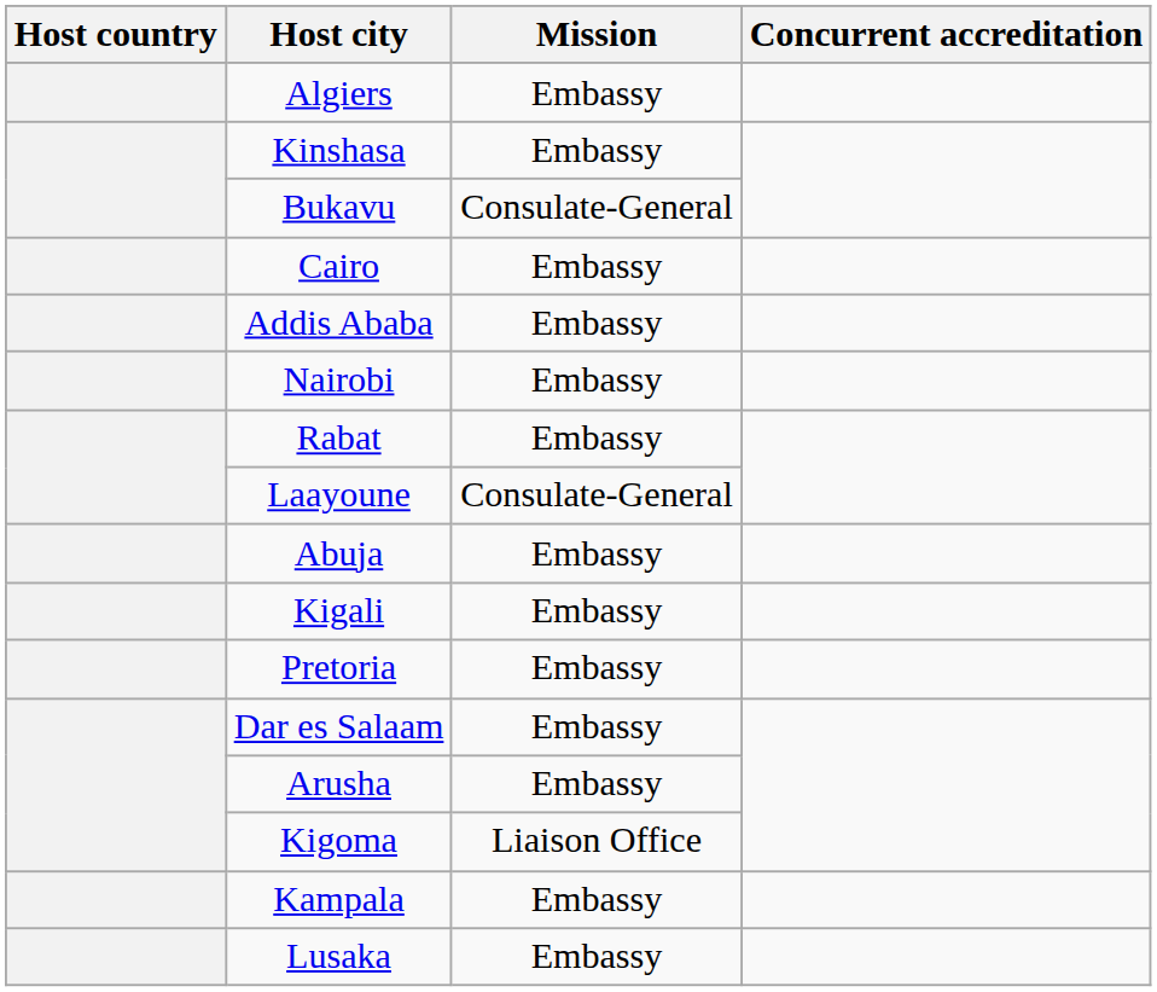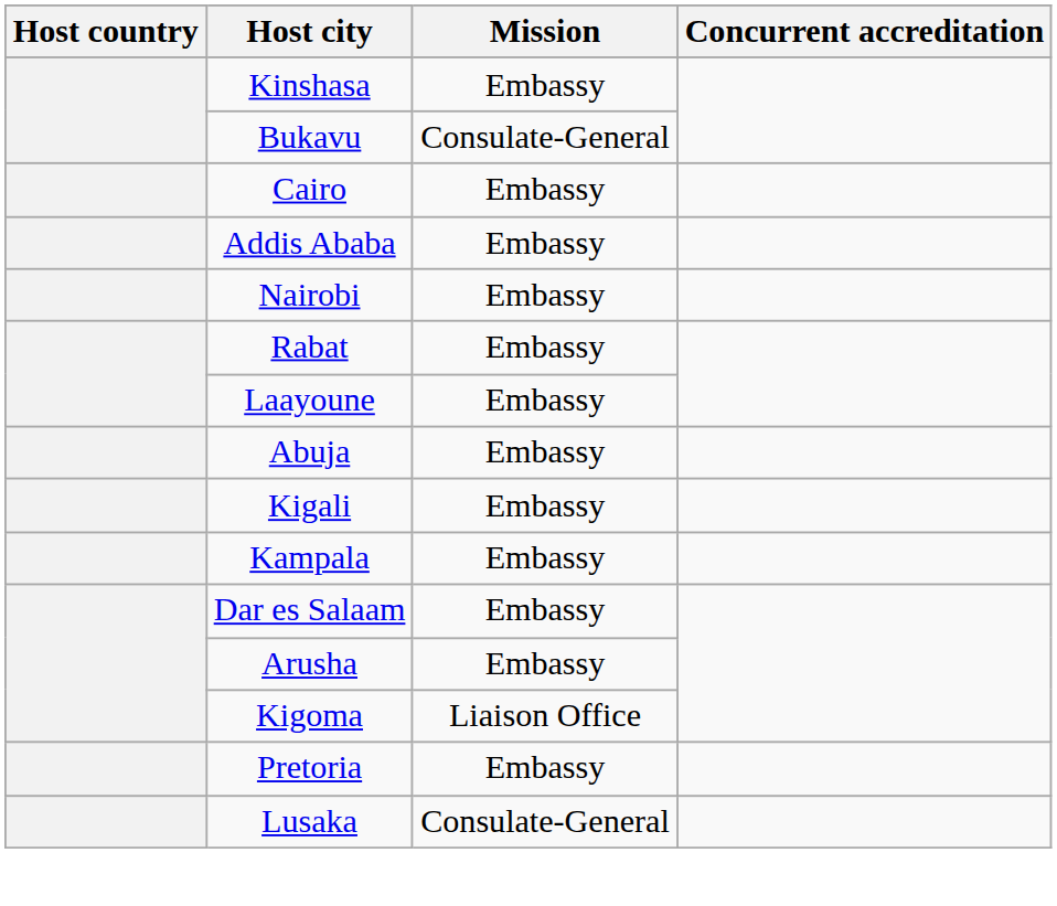- row: Algiers | Embassy
Laayoune | Mission: Consulate-General -> Embassy
rows swapped: Pretoria <-> Kampala
Lusaka | Mission: Embassy -> Consulate-General
